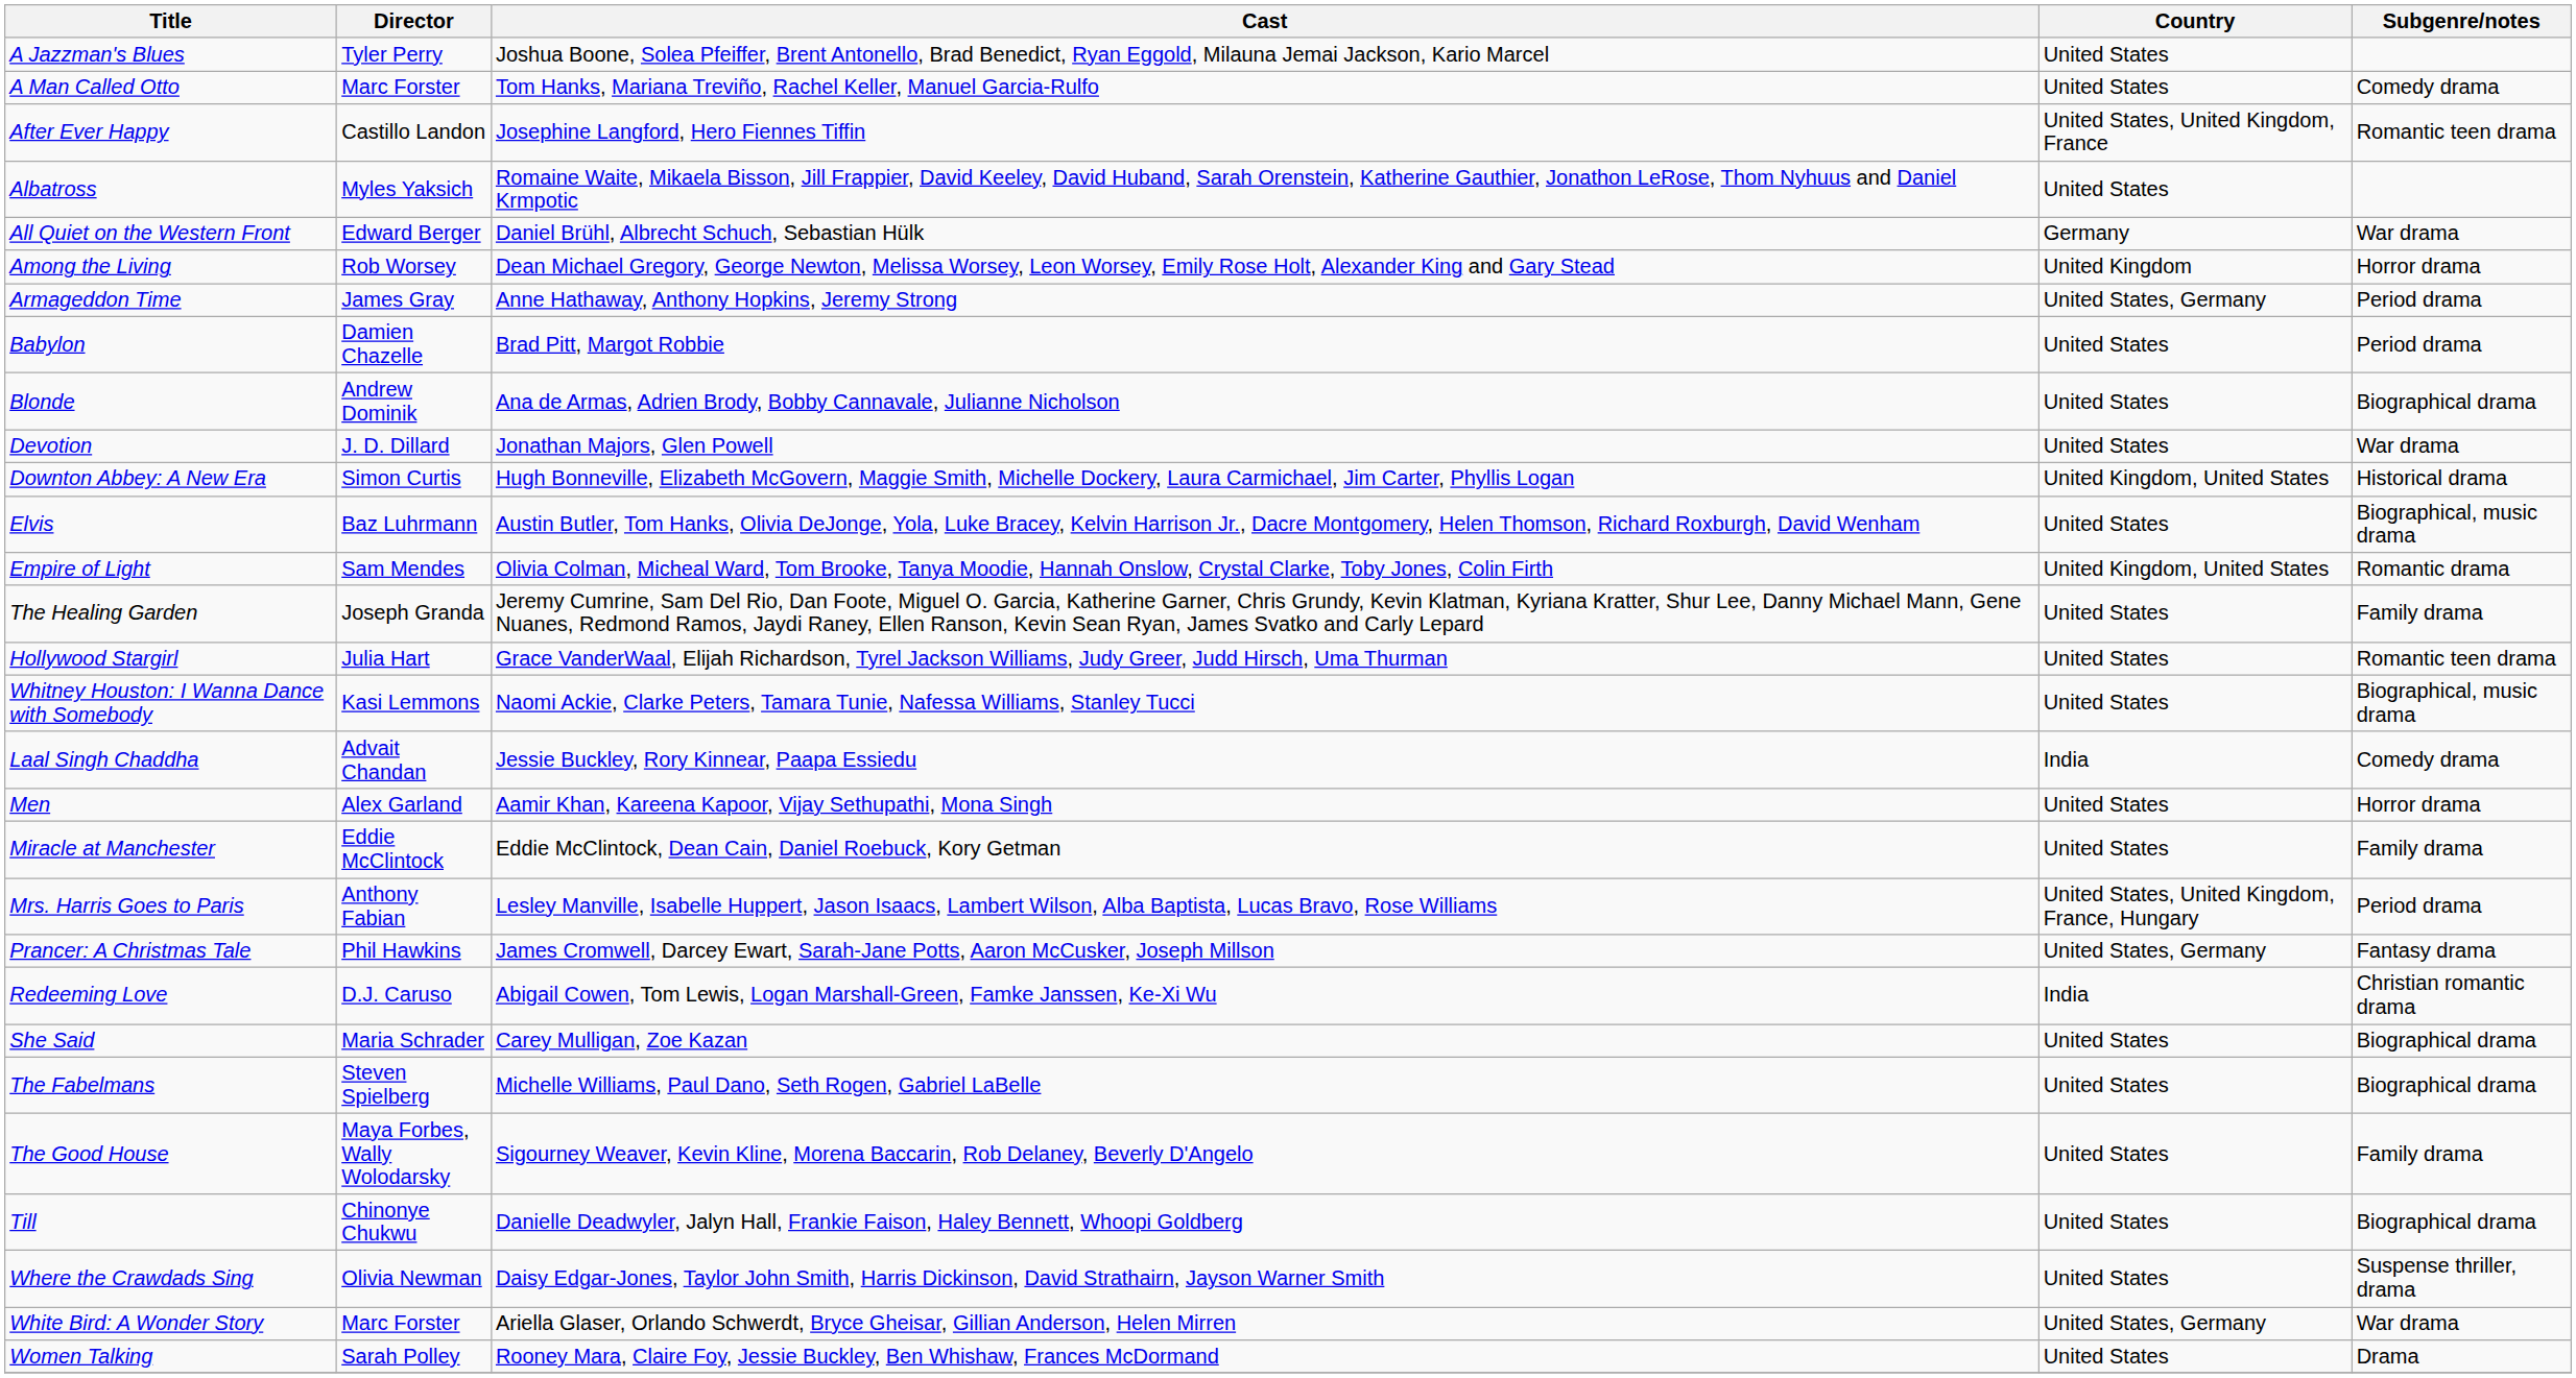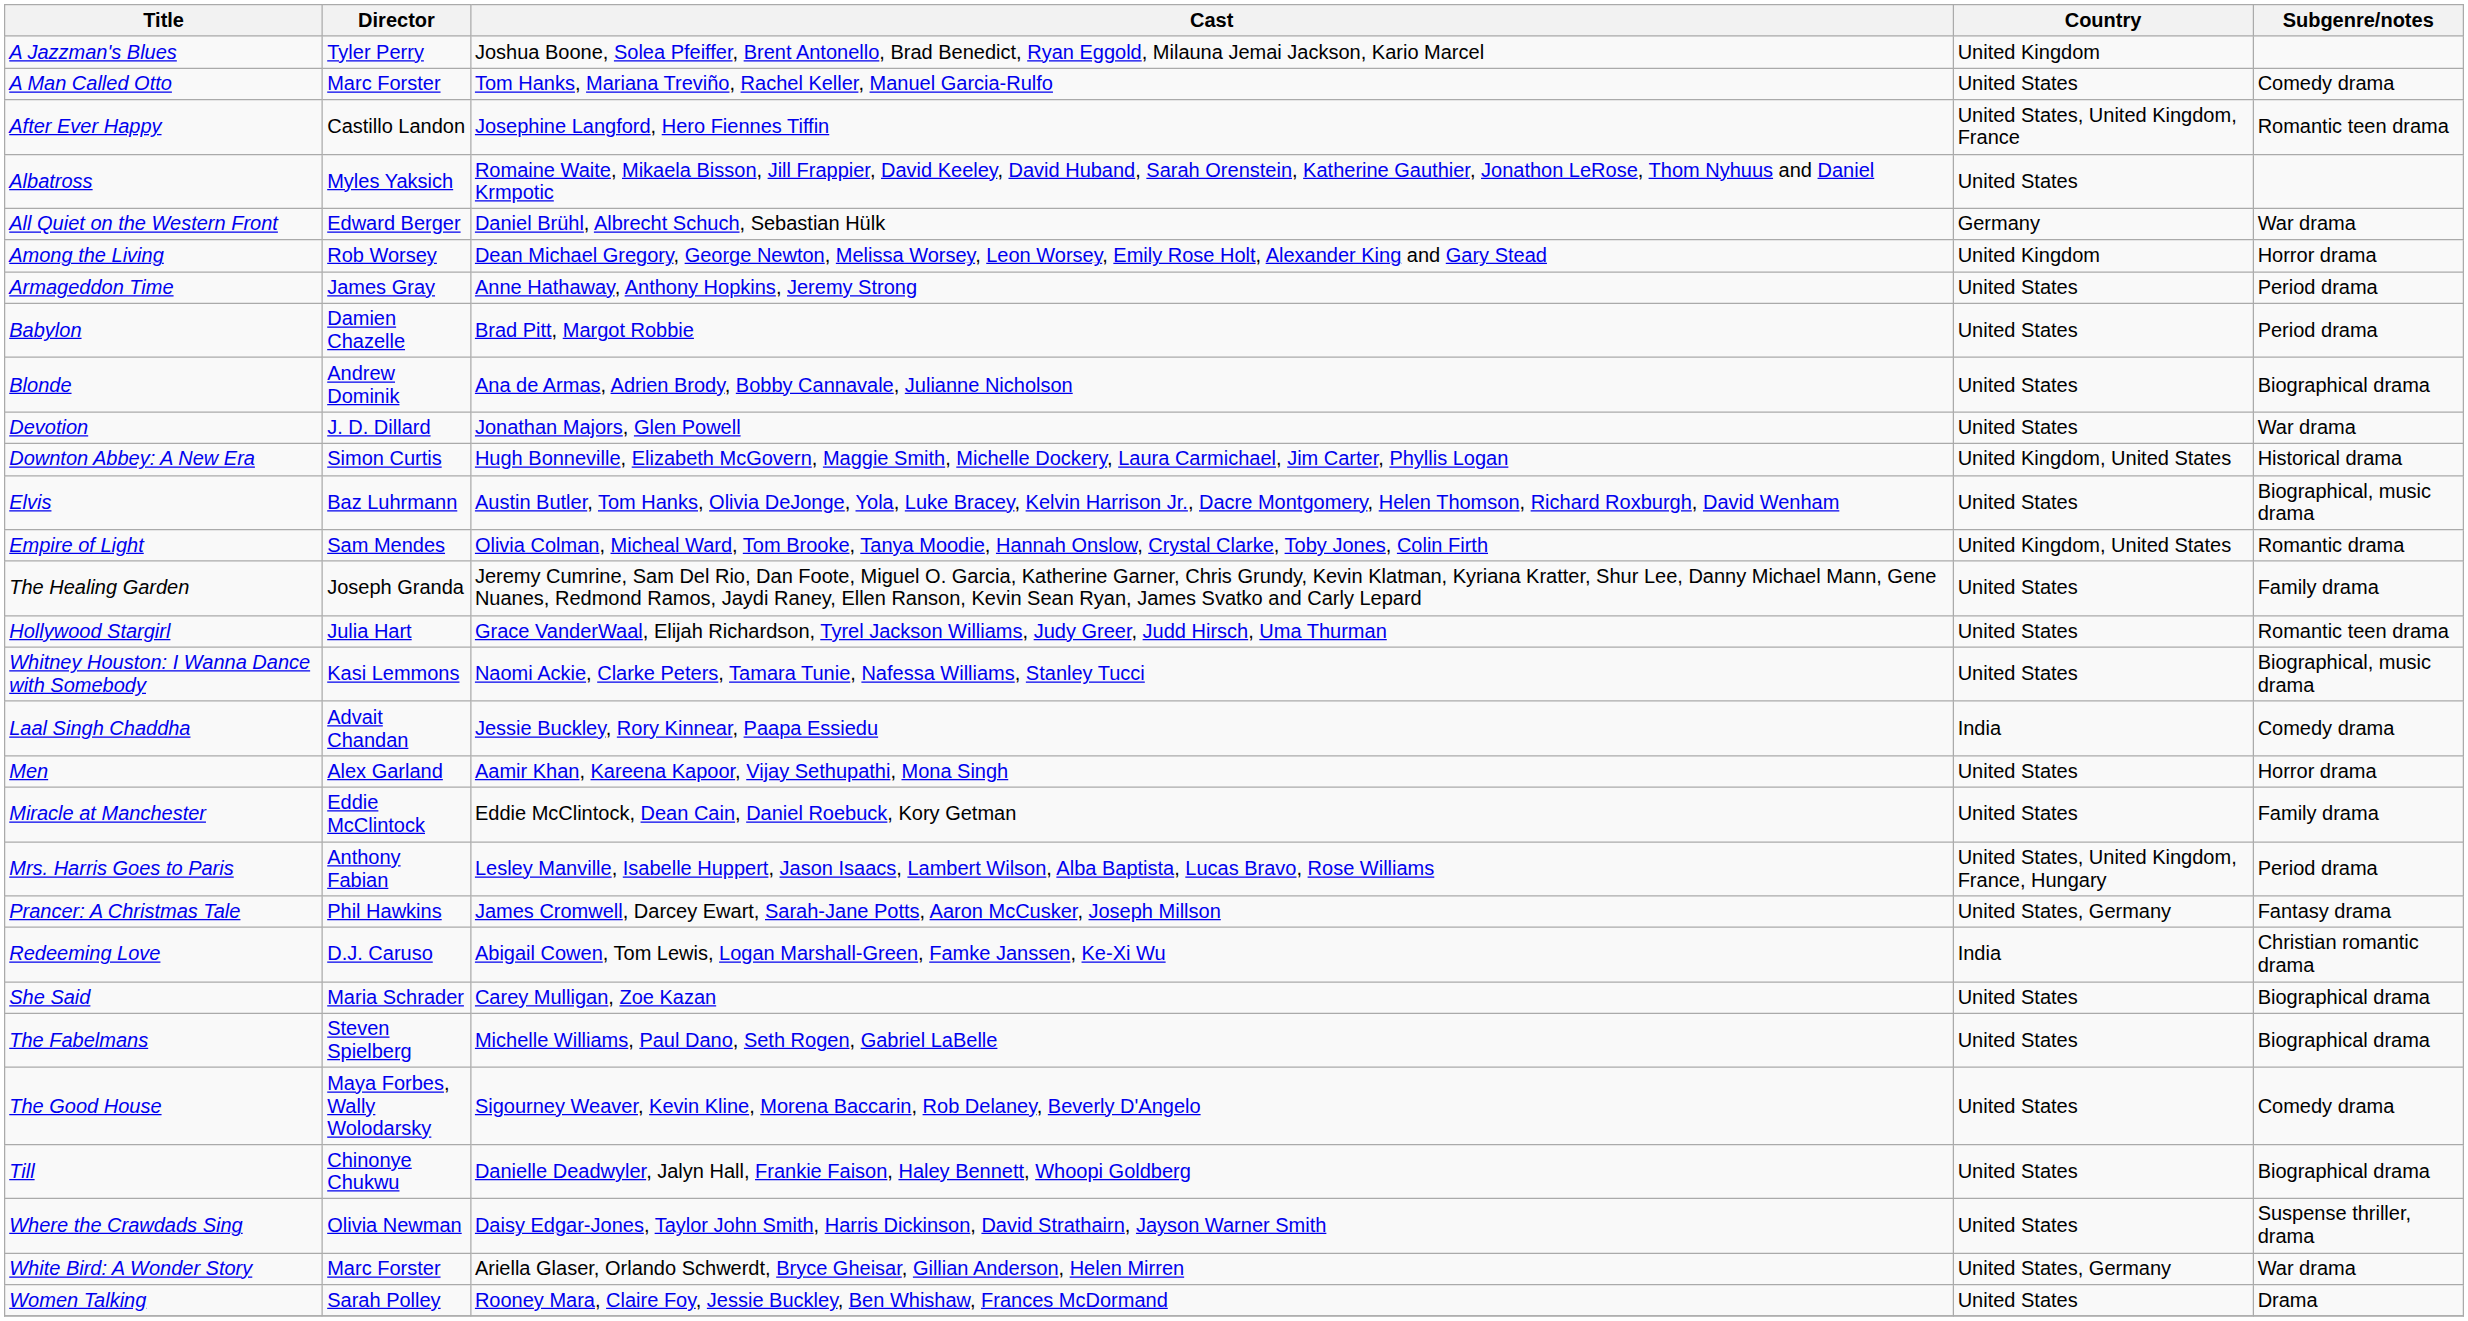A Jazzman's Blues | Country: United States -> United Kingdom
Armageddon Time | Country: United States, Germany -> United States
The Good House | Subgenre/notes: Family drama -> Comedy drama
